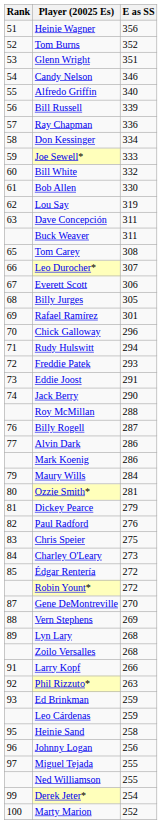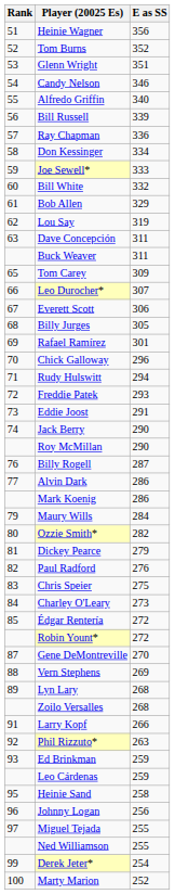Bob Allen | E as SS: 330 -> 329
Tom Carey | E as SS: 308 -> 309
Roy McMillan | E as SS: 288 -> 290
Ozzie Smith* | E as SS: 281 -> 282
